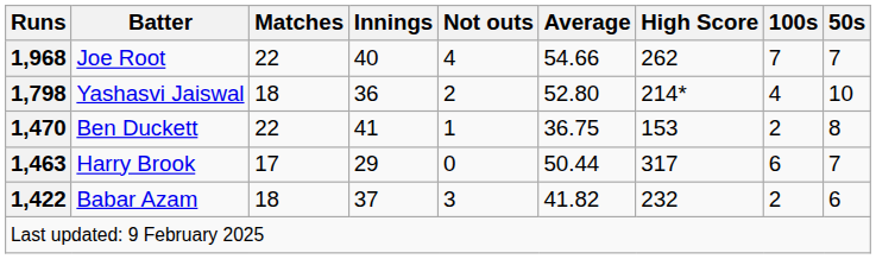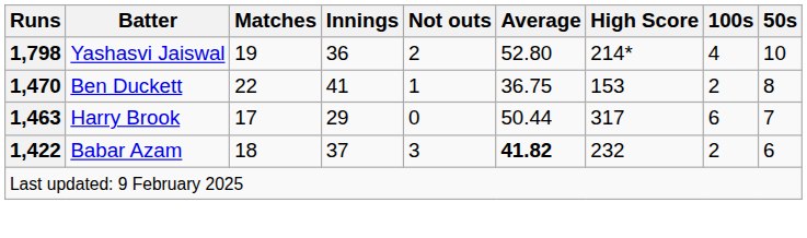- row: 1,968 | Joe Root | 22 | 40 | 4 | 54.66 | 262 | 7 | 7
Yashasvi Jaiswal | Matches: 18 -> 19
Babar Azam | Average: normal -> bold
